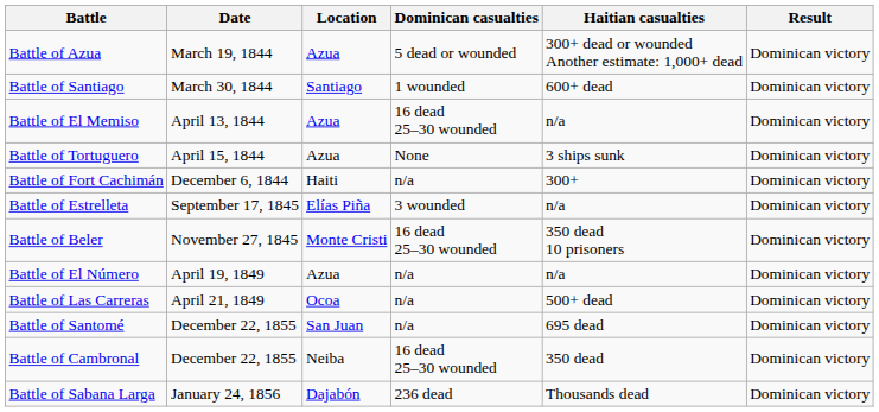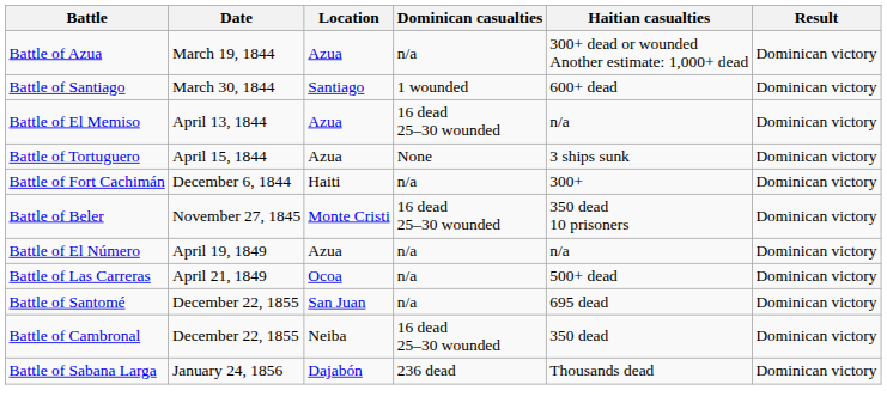Battle of Azua | Dominican casualties: 5 dead or wounded -> n/a
- row: Battle of Estrelleta | September 17, 1845 | Elías Piña | 3 wounded | n/a | Dominican victory
